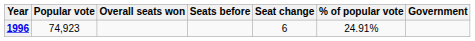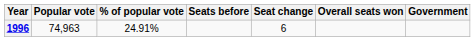columns swapped: % of popular vote <-> Overall seats won
1996 | Popular vote: 74,923 -> 74,963
